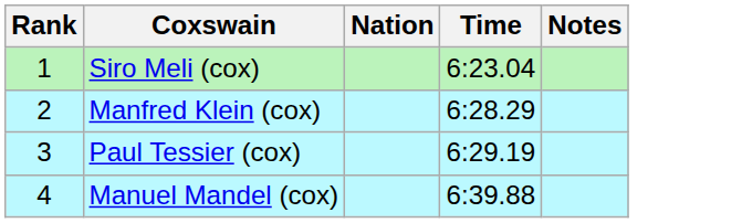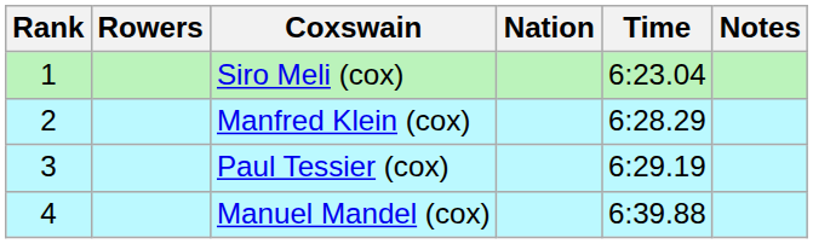+ column: Rowers
